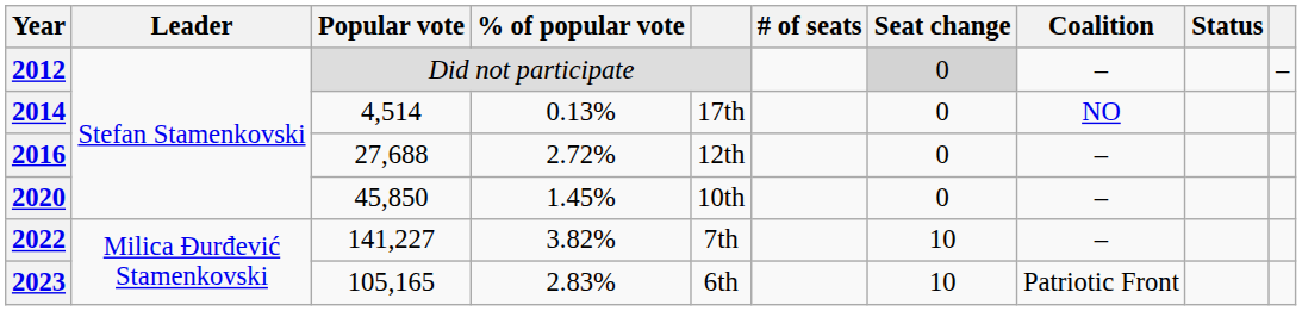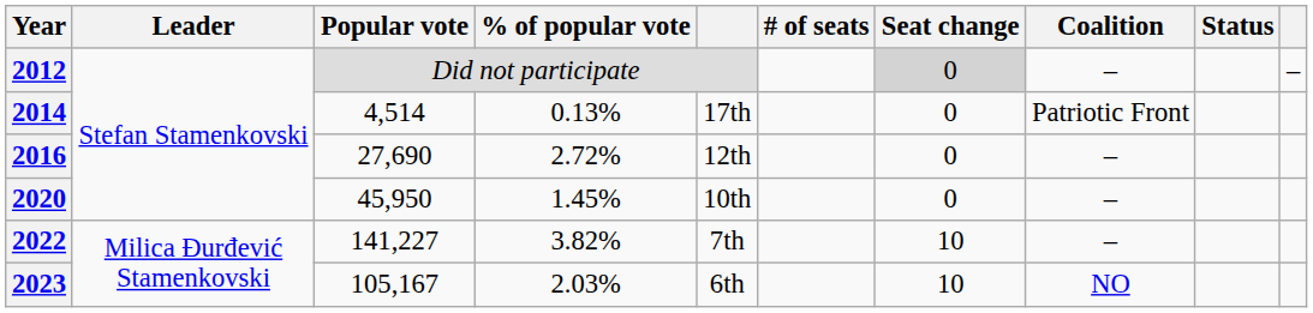2014 | Coalition: NO -> Patriotic Front
2016 | Popular vote: 27,688 -> 27,690
2020 | Popular vote: 45,850 -> 45,950
2023 | Popular vote: 105,165 -> 105,167
2023 | % of popular vote: 2.83% -> 2.03%
2023 | Coalition: Patriotic Front -> NO
